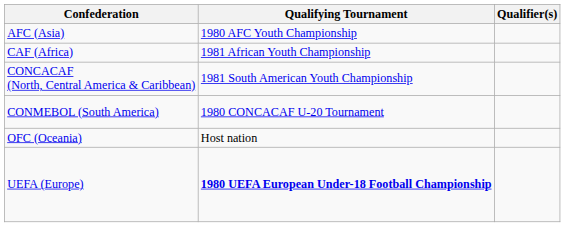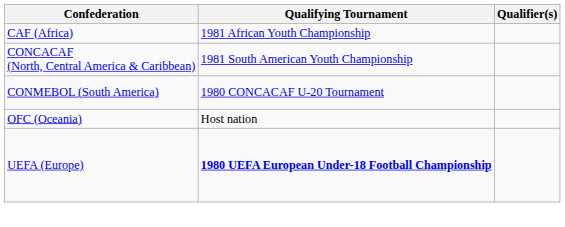- row: AFC (Asia) | 1980 AFC Youth Championship
